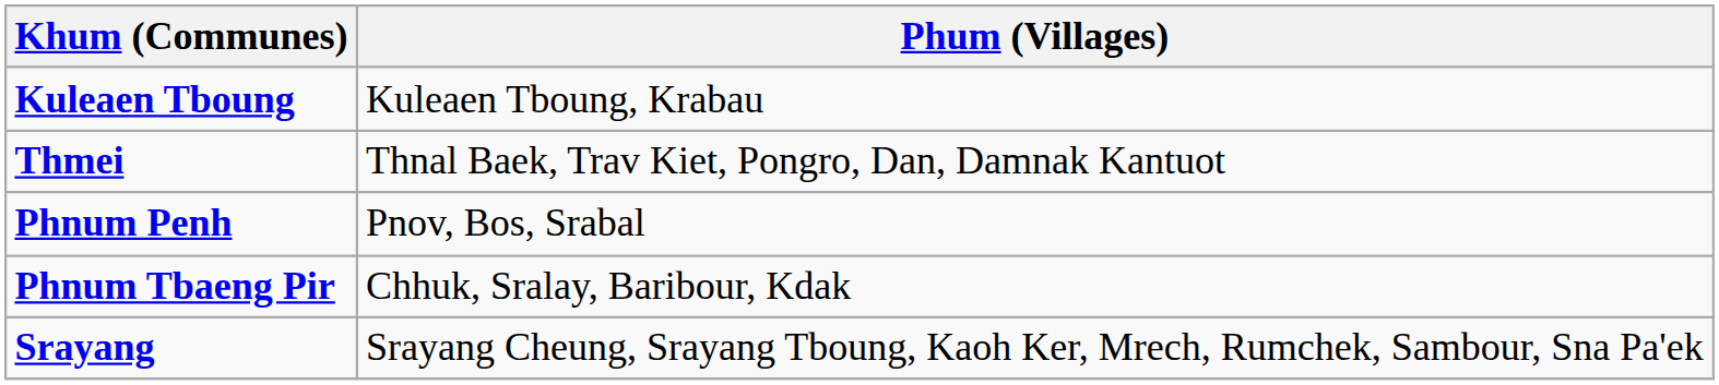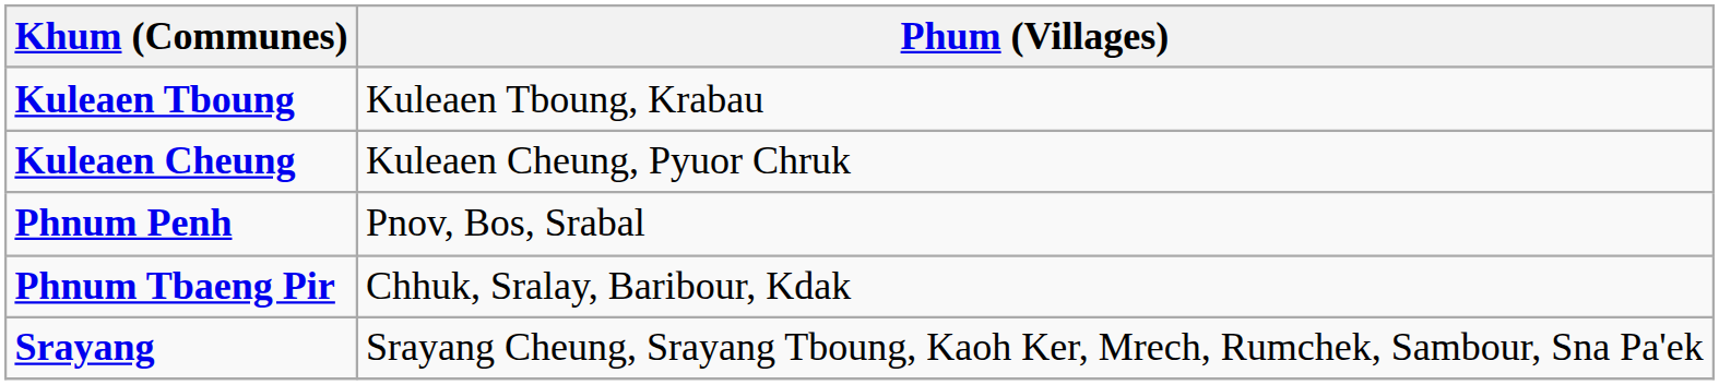+ row: Kuleaen Cheung | Kuleaen Cheung, Pyuor Chruk
- row: Thmei | Thnal Baek, Trav Kiet, Pongro, Dan, Damnak Kantuot
